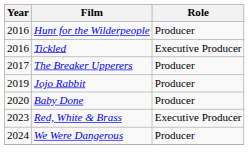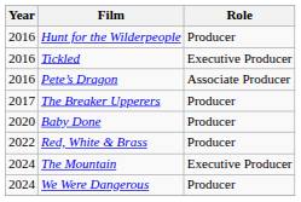+ row: 2016 | Pete’s Dragon | Associate Producer
- row: 2019 | Jojo Rabbit | Producer
Red, White & Brass | Year: 2023 -> 2022
Red, White & Brass | Role: Executive Producer -> Producer
+ row: 2024 | The Mountain | Executive Producer
